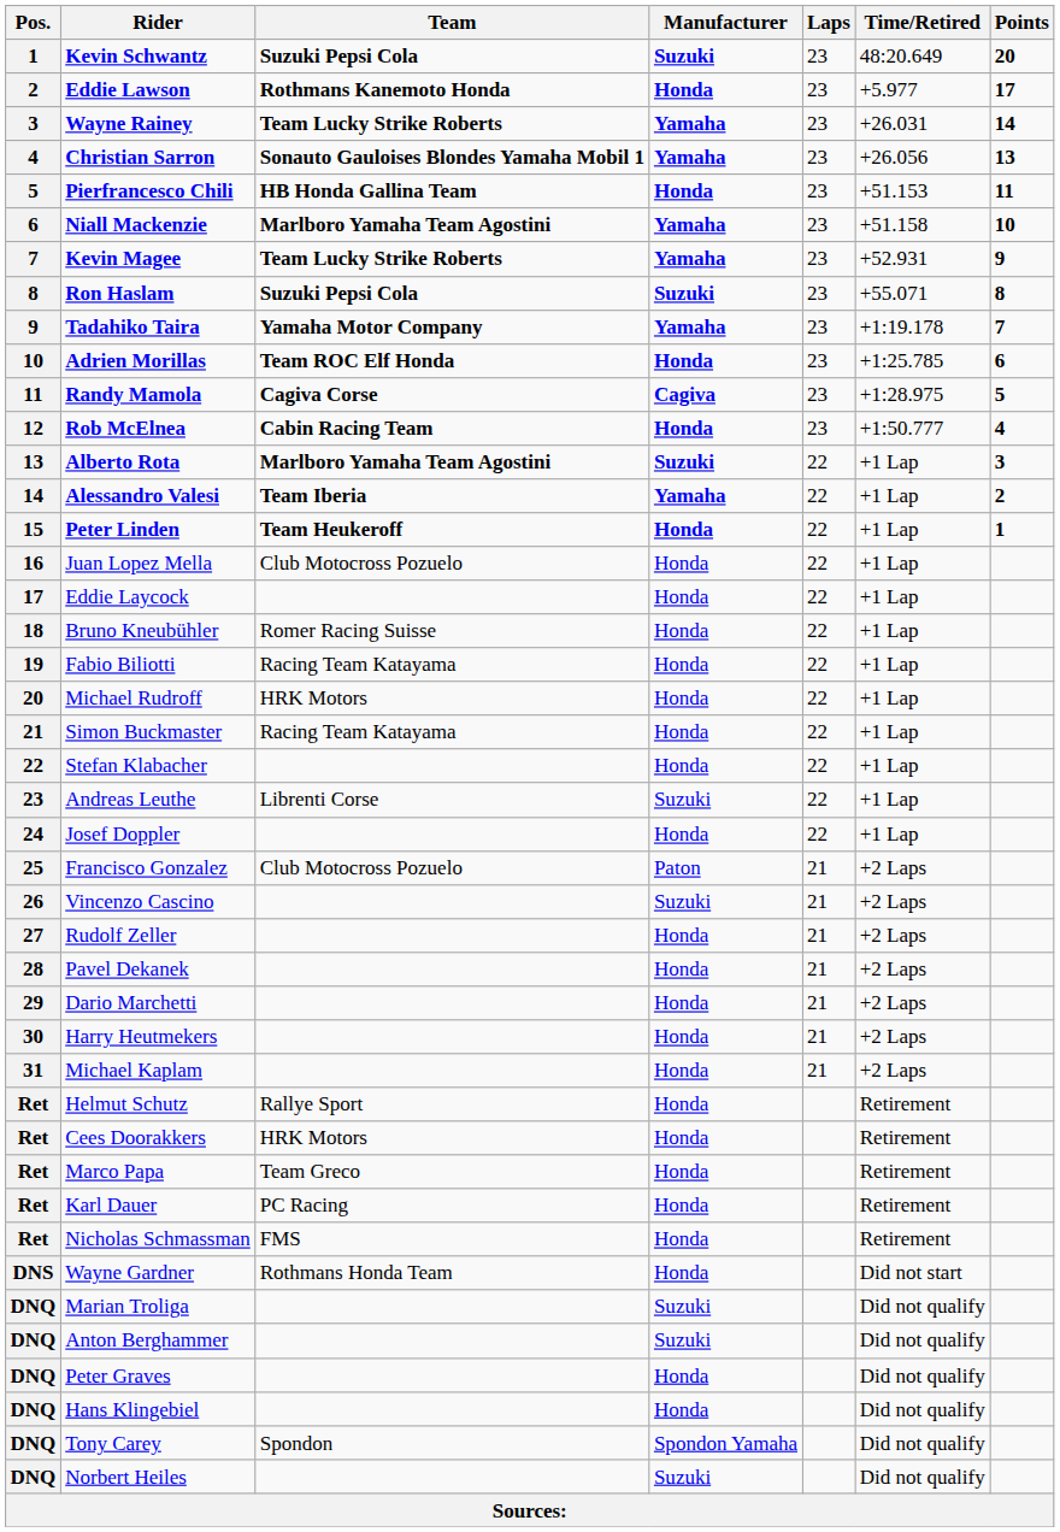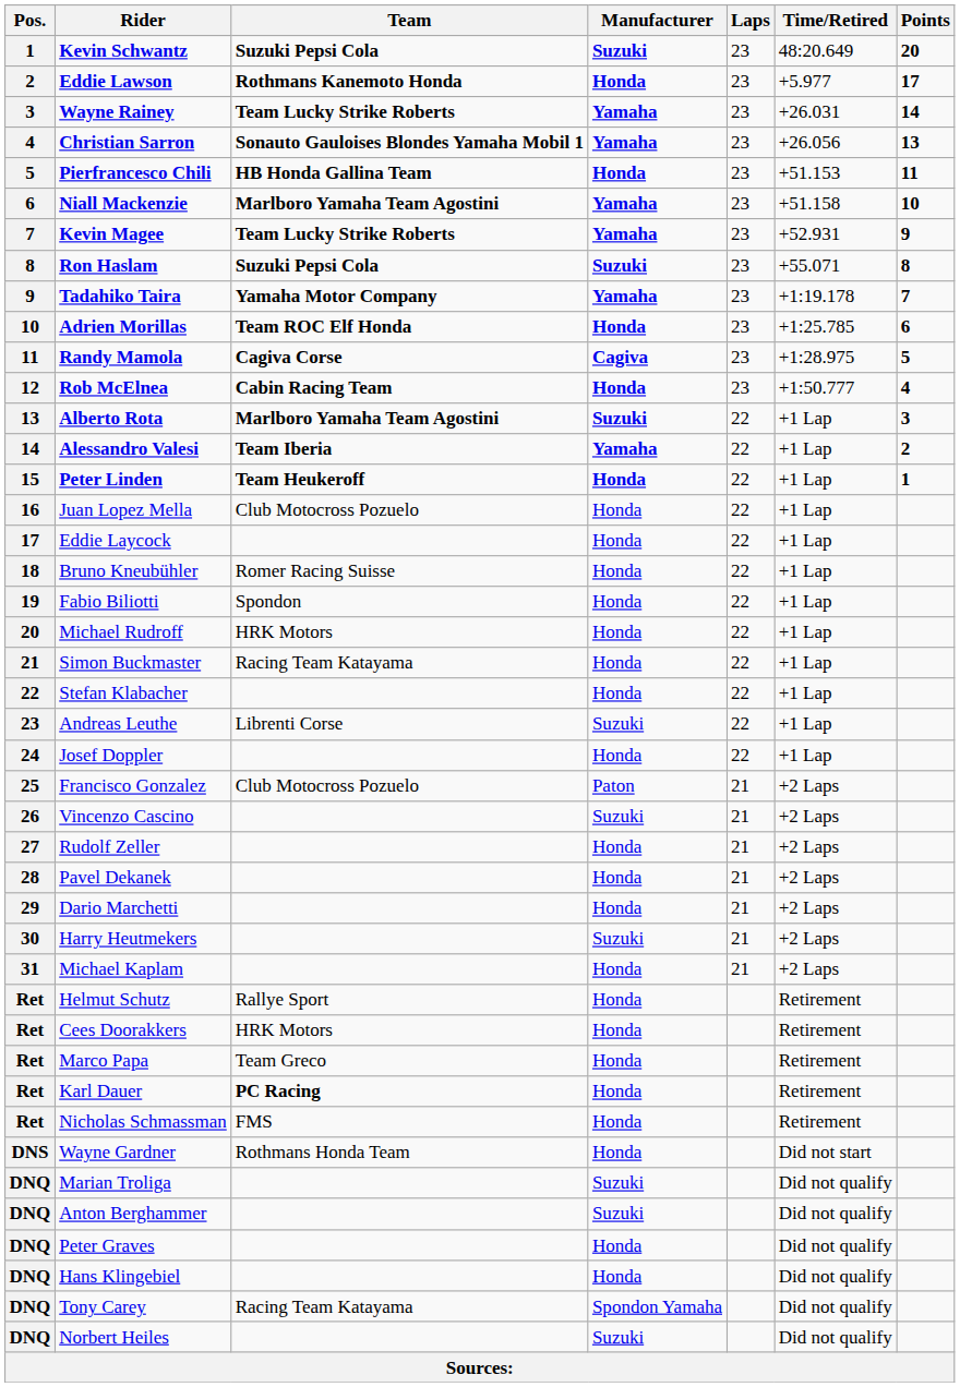Fabio Biliotti | Team: Racing Team Katayama -> Spondon
Harry Heutmekers | Manufacturer: Honda -> Suzuki
Karl Dauer | Team: normal -> bold
Tony Carey | Team: Spondon -> Racing Team Katayama
